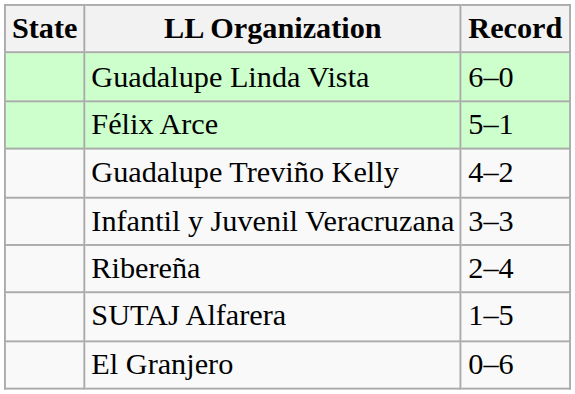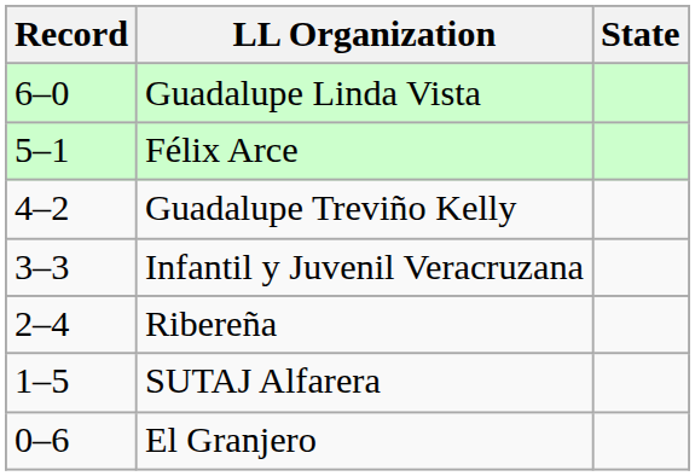columns swapped: State <-> Record
